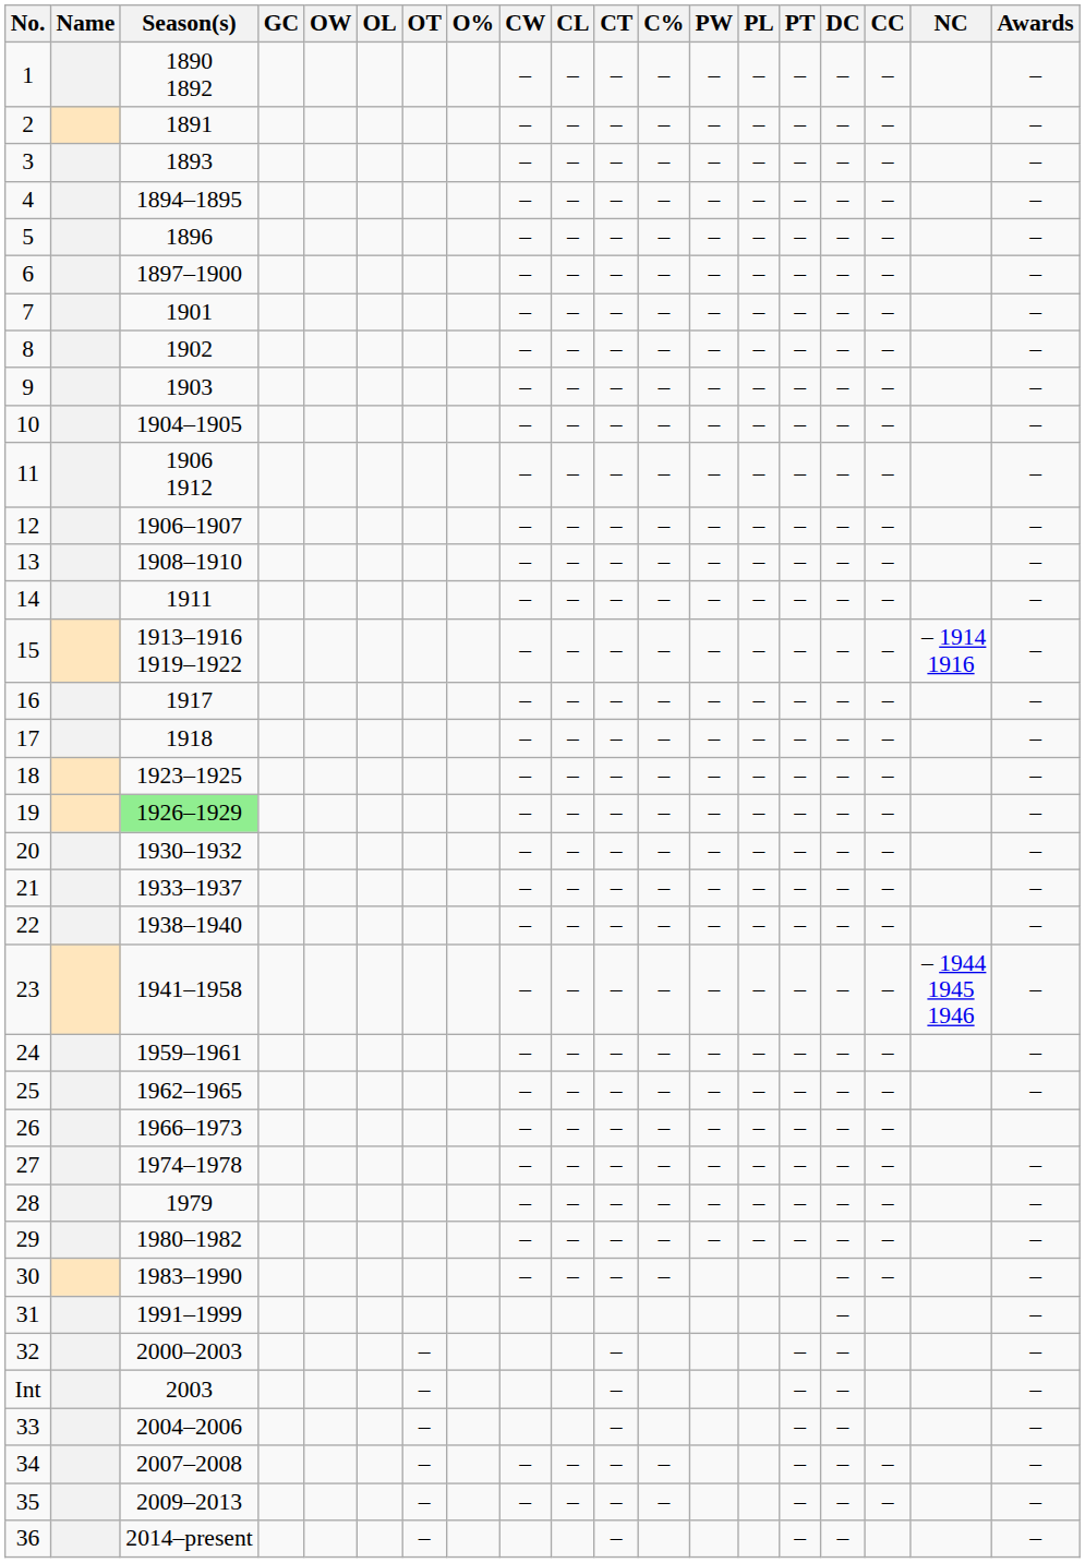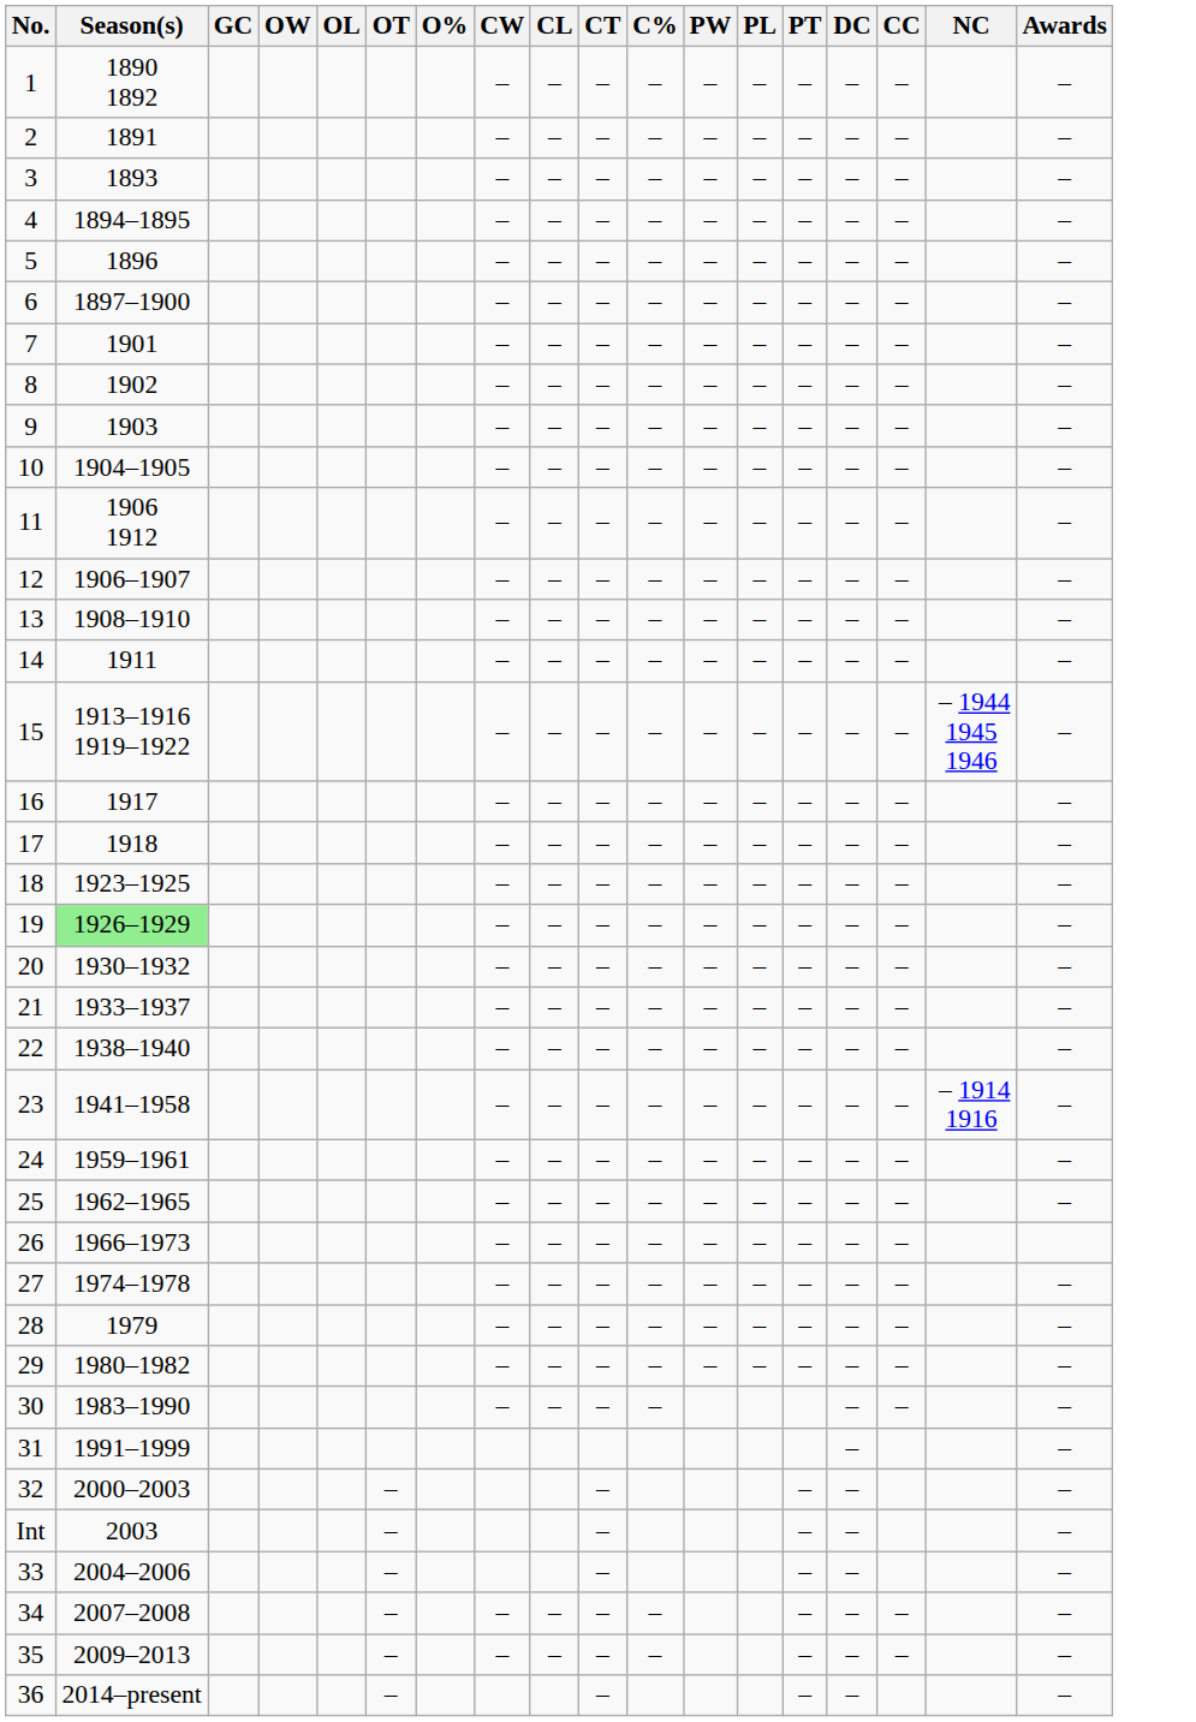- column: Name
15 | NC: – 1914 1916 -> – 1944 1945 1946
23 | NC: – 1944 1945 1946 -> – 1914 1916
